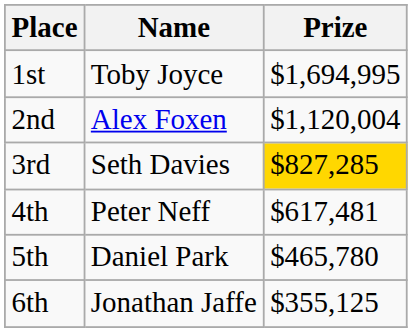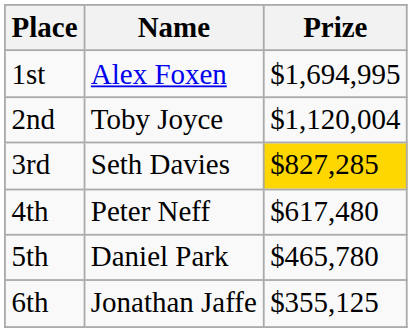1st | Name: Toby Joyce -> Alex Foxen
2nd | Name: Alex Foxen -> Toby Joyce
4th | Prize: $617,481 -> $617,480
